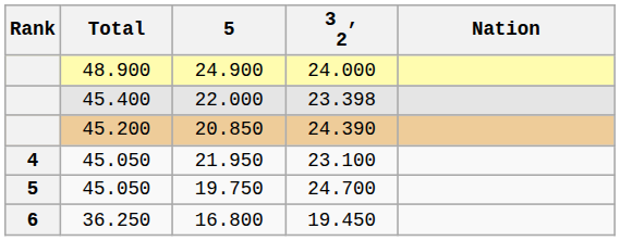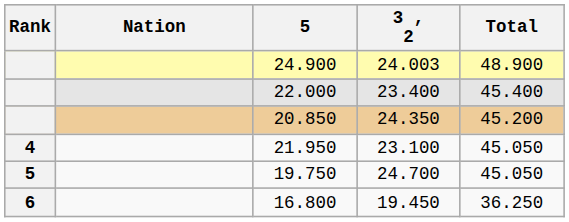columns swapped: Nation <-> Total
24.900 | 3 , 2: 24.000 -> 24.003
22.000 | 3 , 2: 23.398 -> 23.400
20.850 | 3 , 2: 24.390 -> 24.350
